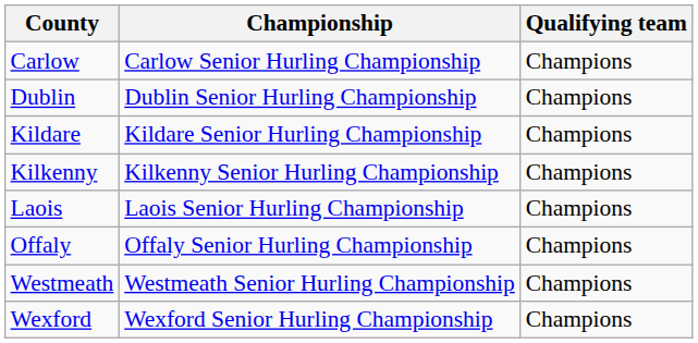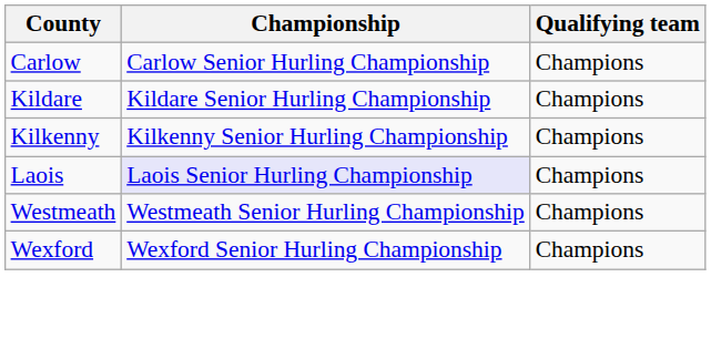- row: Dublin | Dublin Senior Hurling Championship | Champions
Laois | Championship: no background -> lavender background
- row: Offaly | Offaly Senior Hurling Championship | Champions
